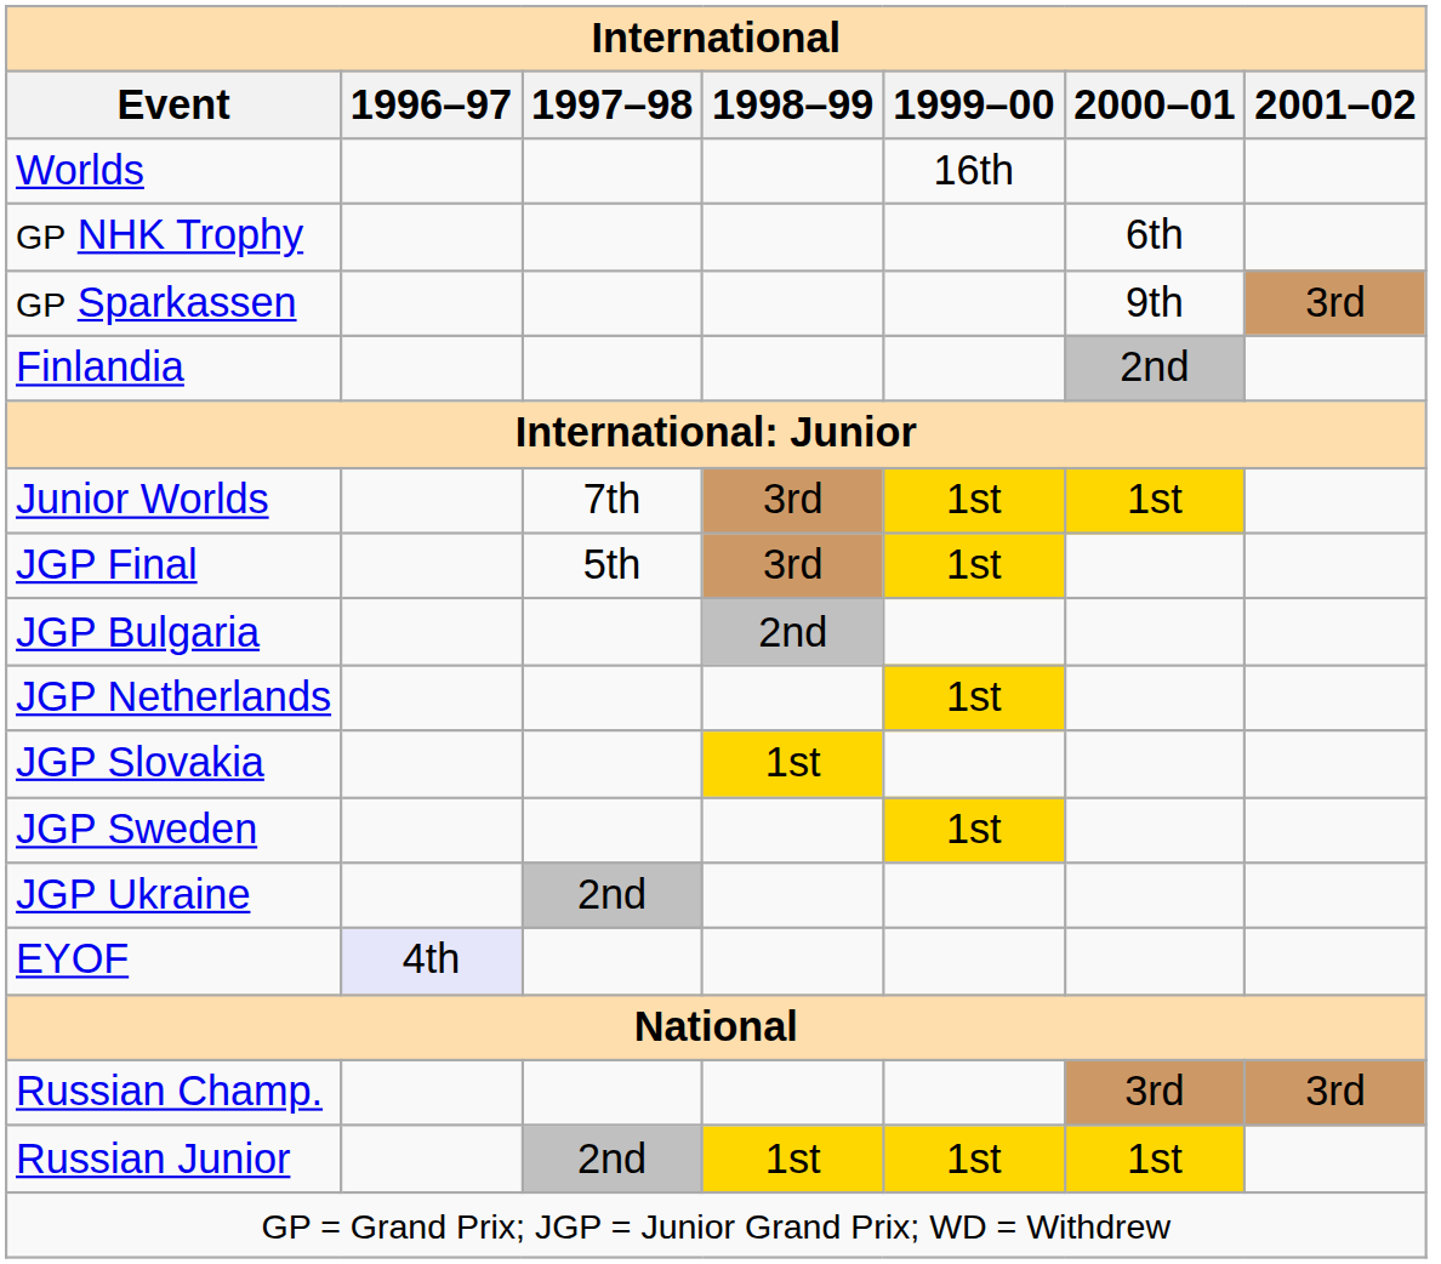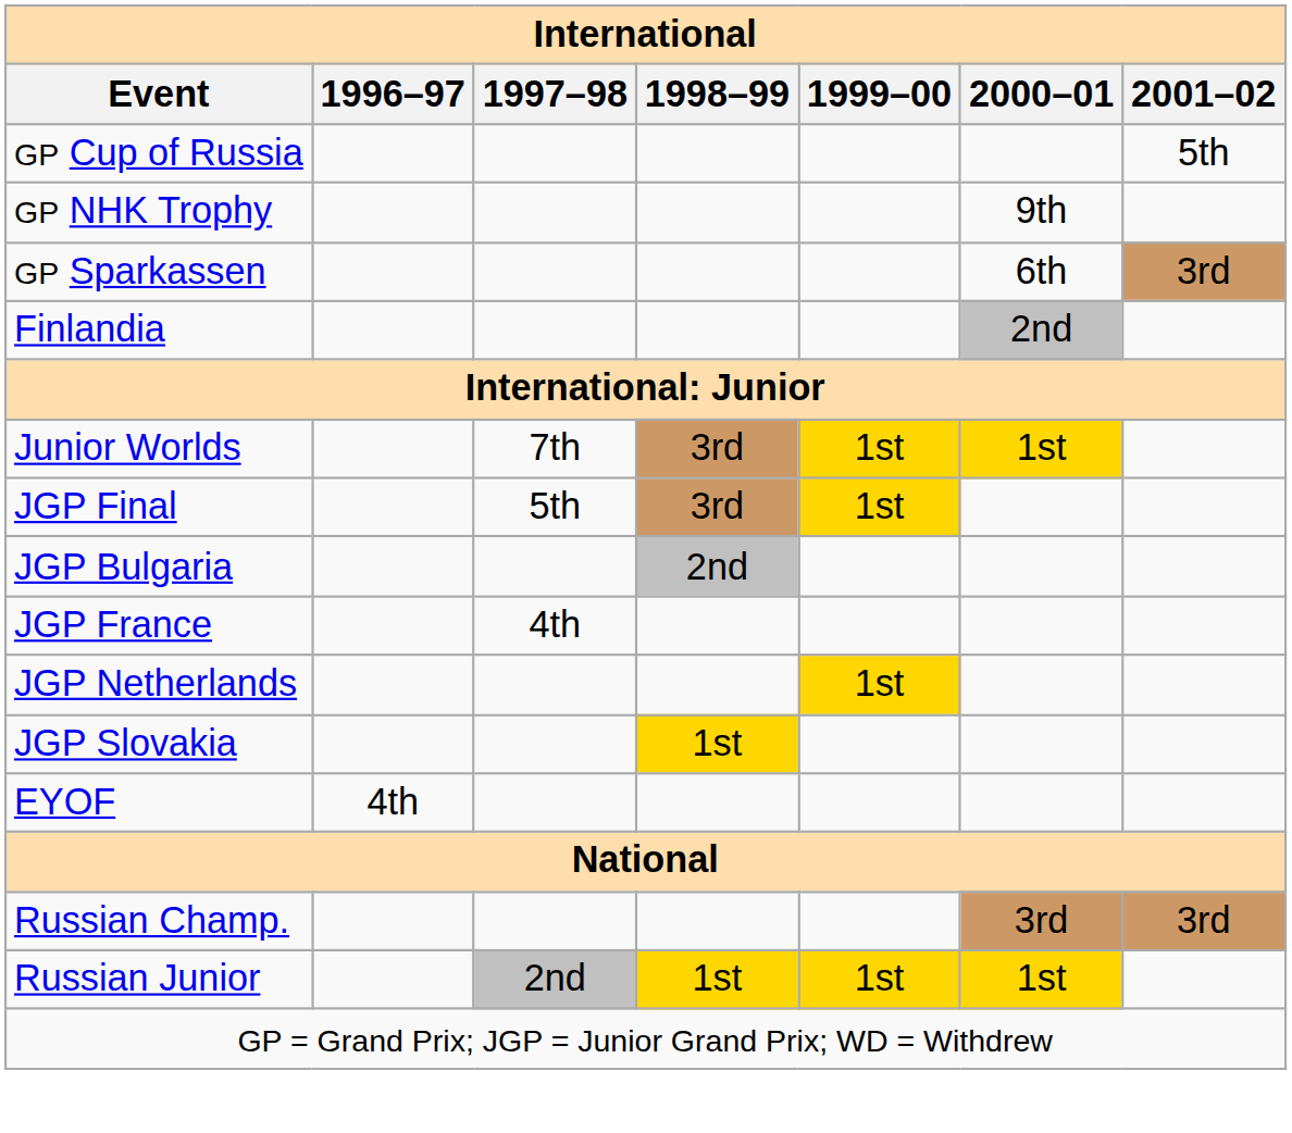- row: Worlds | 16th
+ row: GP Cup of Russia | 5th
GP NHK Trophy | 2000–01: 6th -> 9th
GP Sparkassen | 2000–01: 9th -> 6th
+ row: JGP France | 4th
- row: JGP Sweden | 1st
- row: JGP Ukraine | 2nd
EYOF | 1996–97: lavender background -> no background
